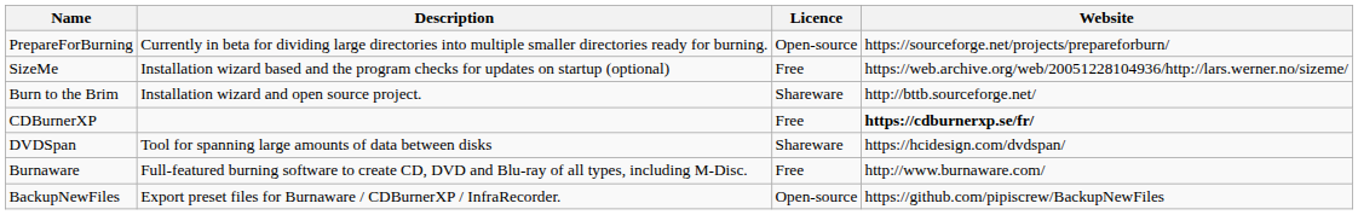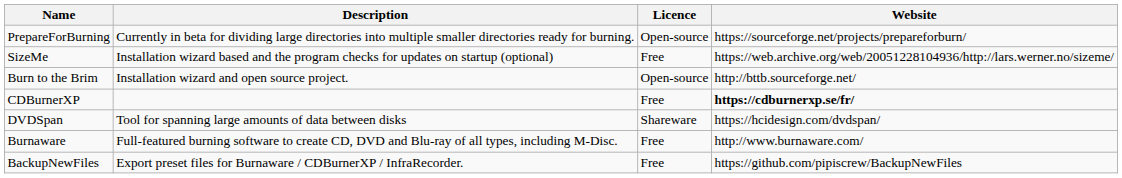Burn to the Brim | Licence: Shareware -> Open-source
BackupNewFiles | Licence: Open-source -> Free
